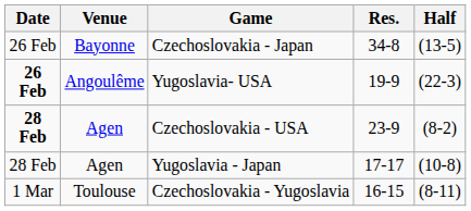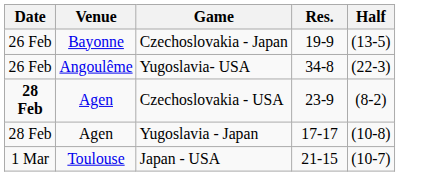Czechoslovakia - Japan | Res.: 34-8 -> 19-9
Yugoslavia- USA | Date: bold -> normal
Yugoslavia- USA | Res.: 19-9 -> 34-8
+ row: 1 Mar | Toulouse | Japan - USA | 21-15 | (10-7)
- row: 1 Mar | Toulouse | Czechoslovakia - Yugoslavia | 16-15 | (8-11)
